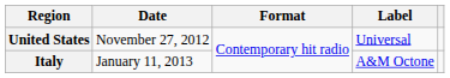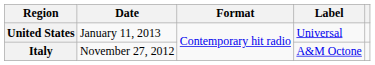United States | Date: November 27, 2012 -> January 11, 2013
Italy | Date: January 11, 2013 -> November 27, 2012
